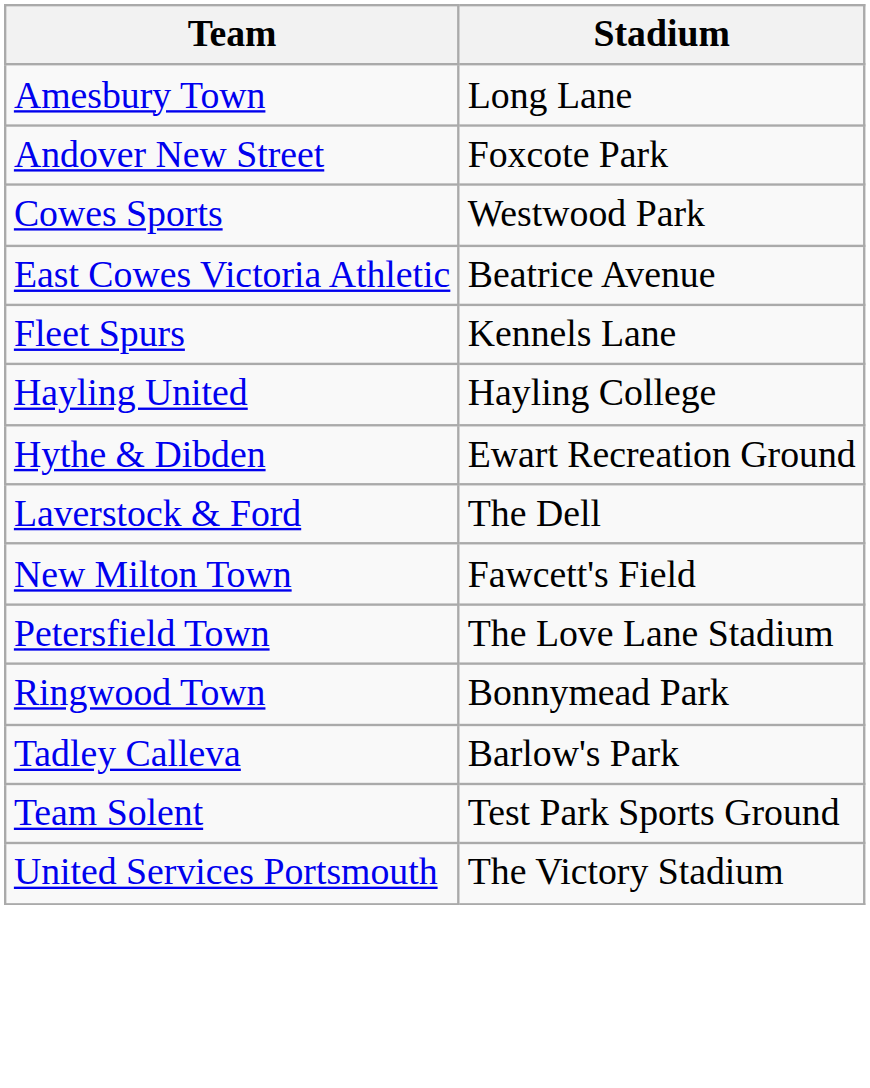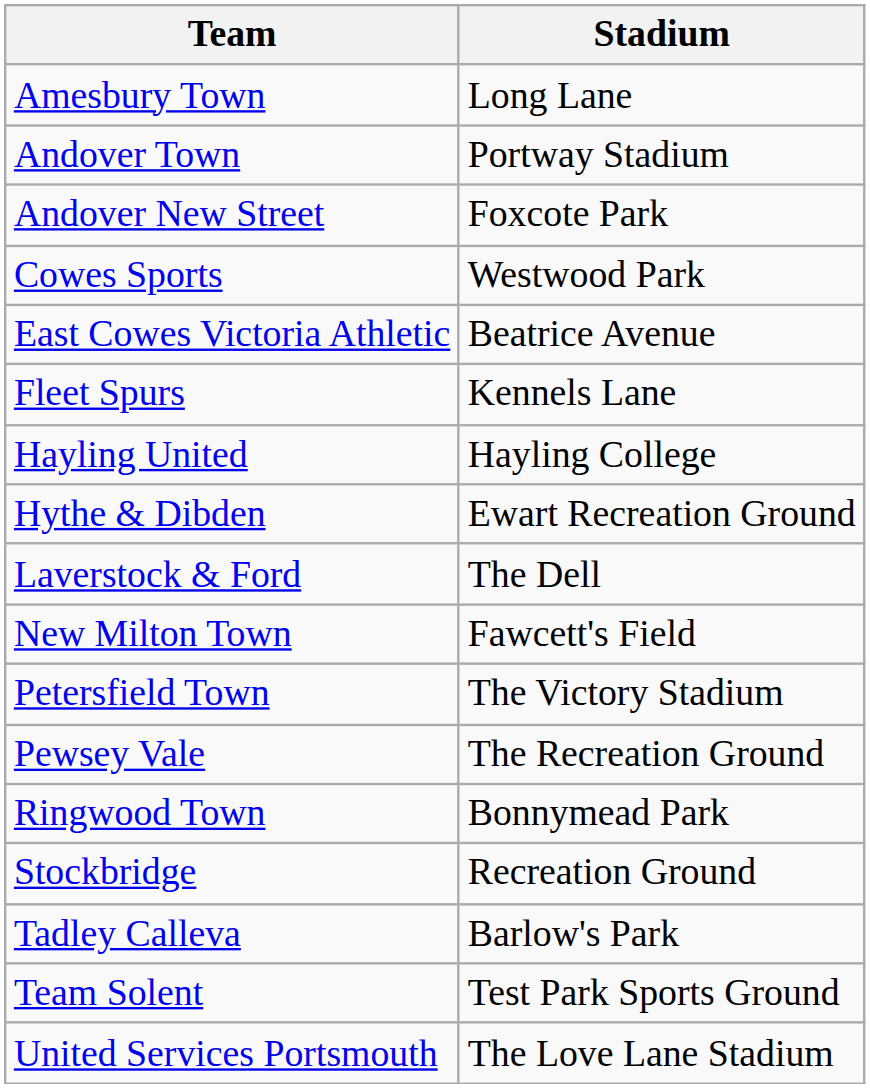+ row: Andover Town | Portway Stadium
Petersfield Town | Stadium: The Love Lane Stadium -> The Victory Stadium
+ row: Pewsey Vale | The Recreation Ground
+ row: Stockbridge | Recreation Ground
United Services Portsmouth | Stadium: The Victory Stadium -> The Love Lane Stadium
